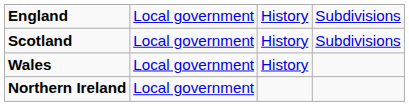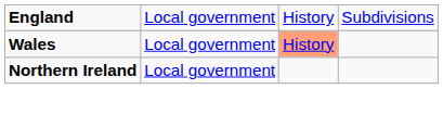- row: Scotland | Local government | History | Subdivisions
Wales | column 3: no background -> lightsalmon background
